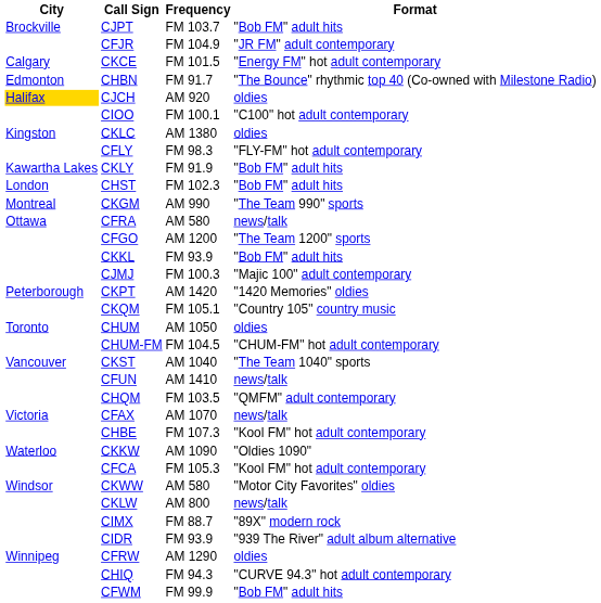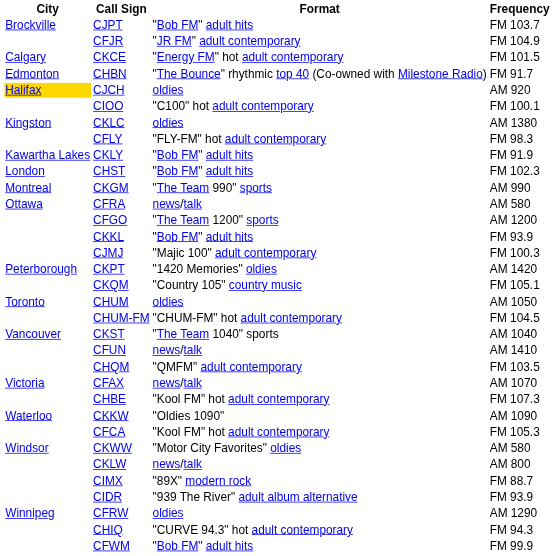columns swapped: Frequency <-> Format
